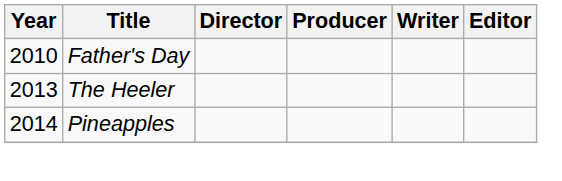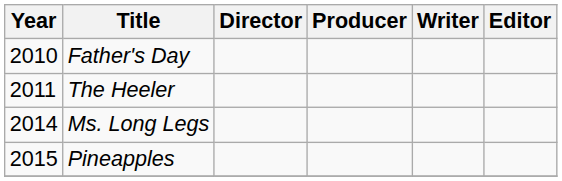The Heeler | Year: 2013 -> 2011
+ row: 2014 | Ms. Long Legs
Pineapples | Year: 2014 -> 2015
